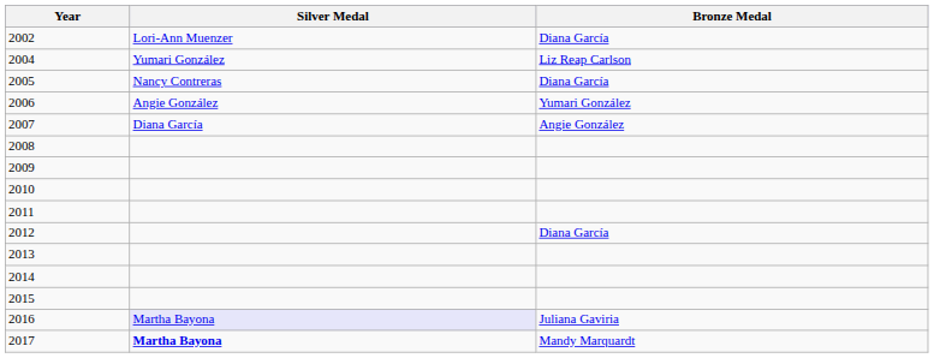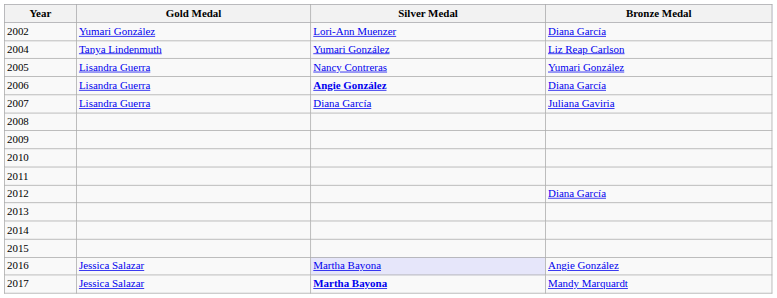+ column: Gold Medal | Yumari González | Tanya Lindenmuth | Lisandra Guerra | Lisandra Guerra | Lisandra Guerra | Jessica Salazar | Jessica Salazar
2005 | Bronze Medal: Diana García -> Yumari González
2006 | Silver Medal: normal -> bold
2006 | Bronze Medal: Yumari González -> Diana García
2007 | Bronze Medal: Angie González -> Juliana Gaviria
2016 | Bronze Medal: Juliana Gaviria -> Angie González
